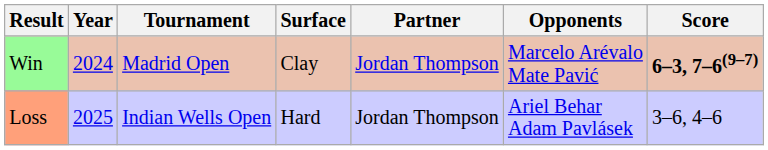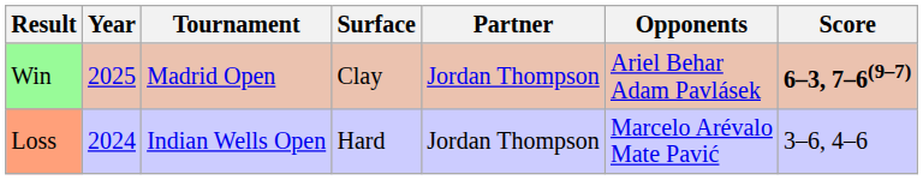Win | Year: 2024 -> 2025
Win | Opponents: Marcelo Arévalo Mate Pavić -> Ariel Behar Adam Pavlásek
Loss | Year: 2025 -> 2024
Loss | Opponents: Ariel Behar Adam Pavlásek -> Marcelo Arévalo Mate Pavić
